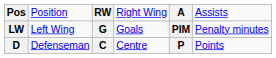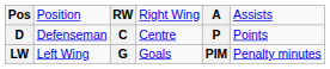rows swapped: D <-> LW
